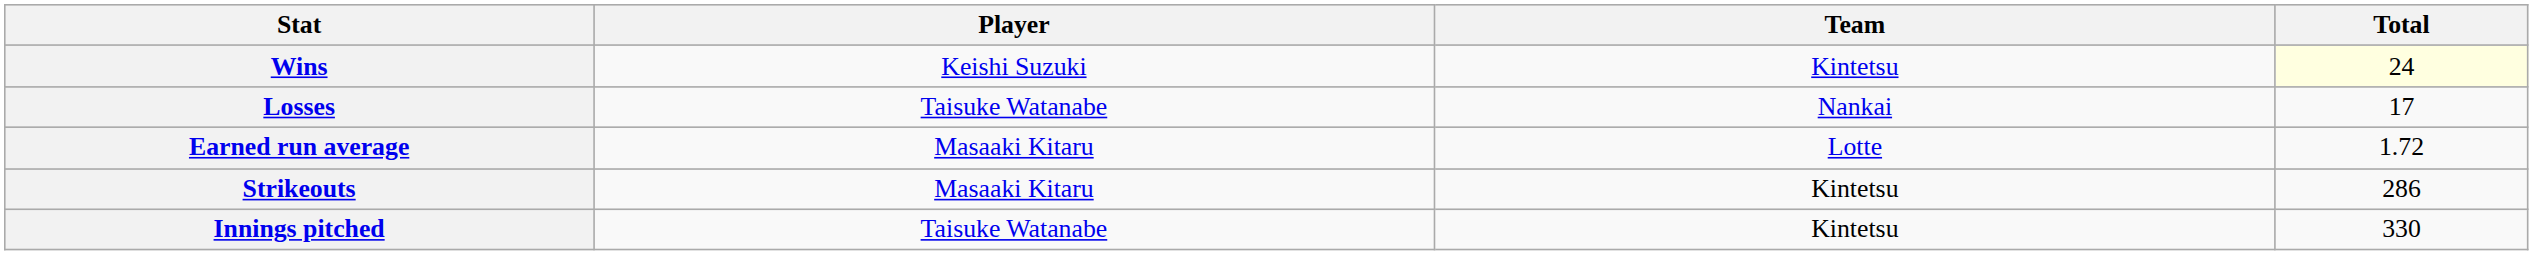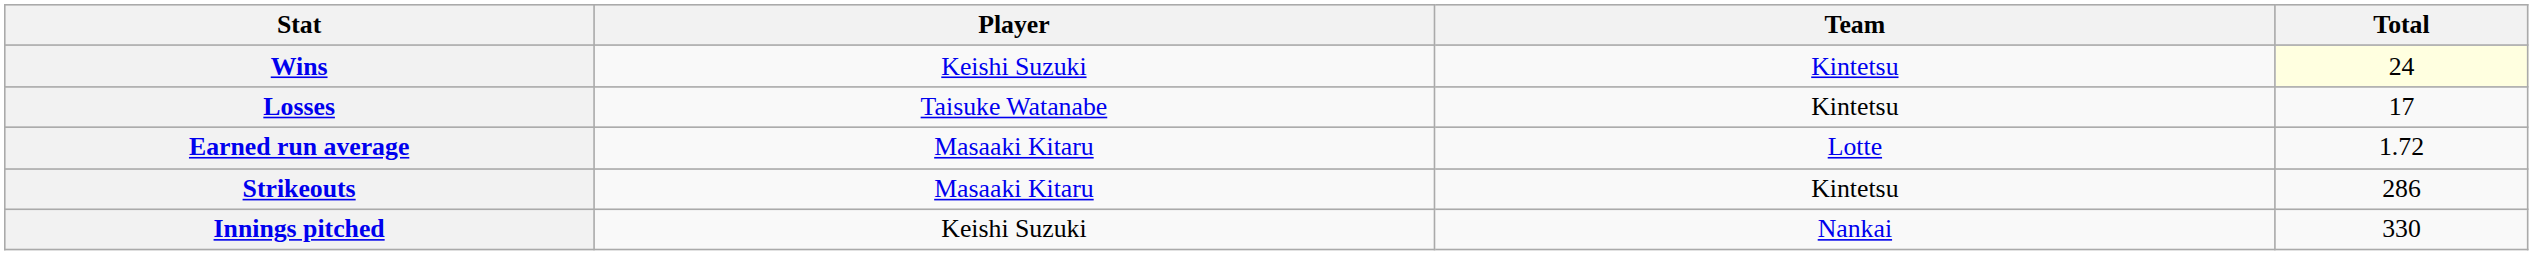Losses | Team: Nankai -> Kintetsu
Innings pitched | Player: Taisuke Watanabe -> Keishi Suzuki
Innings pitched | Team: Kintetsu -> Nankai
